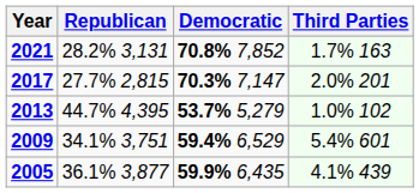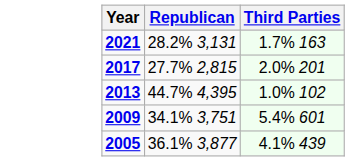- column: Democratic | 70.8% 7,852 | 70.3% 7,147 | 53.7% 5,279 | 59.4% 6,529 | 59.9% 6,435
